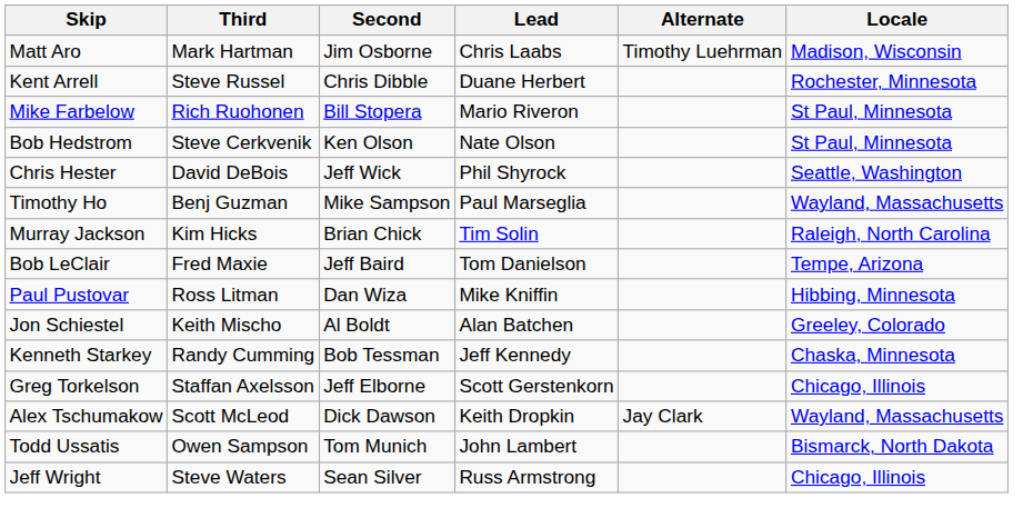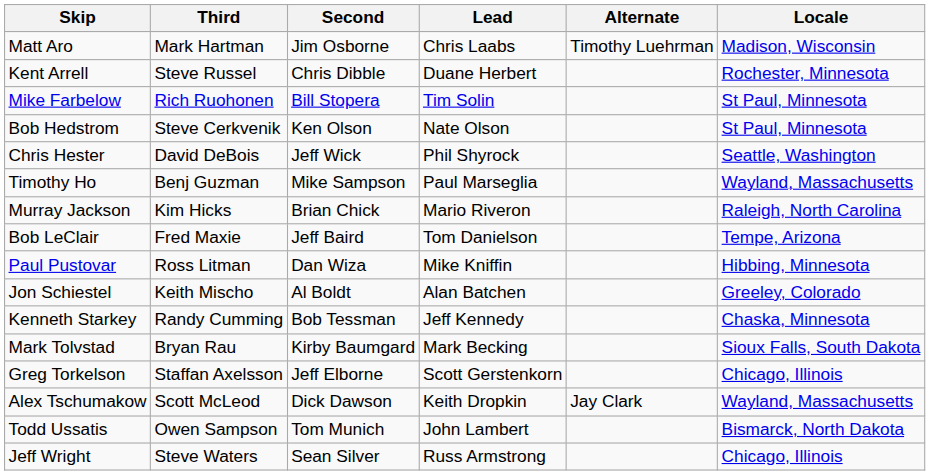Mike Farbelow | Lead: Mario Riveron -> Tim Solin
Murray Jackson | Lead: Tim Solin -> Mario Riveron
+ row: Mark Tolvstad | Bryan Rau | Kirby Baumgard | Mark Becking | Sioux Falls, South Dakota
